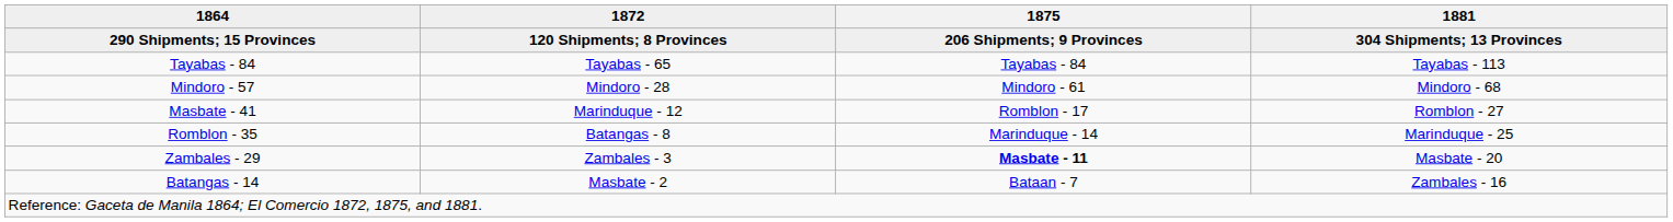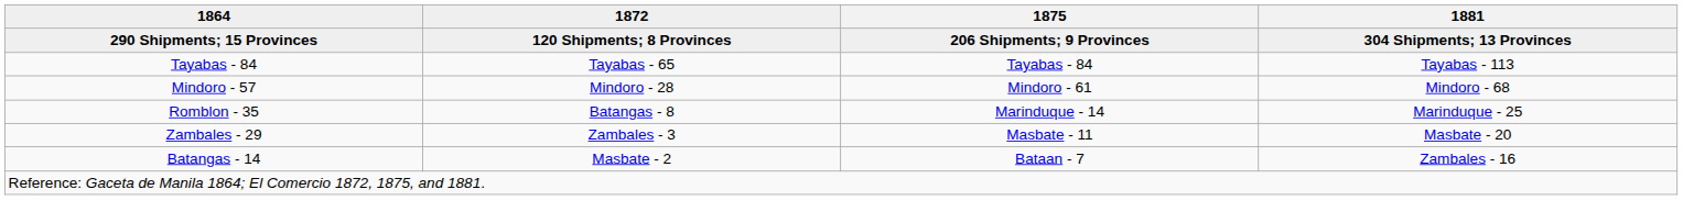- row: Masbate - 41 | Marinduque - 12 | Romblon - 17 | Romblon - 27
Zambales - 29 | 1875 / 206 Shipments; 9 Provinces: bold -> normal
